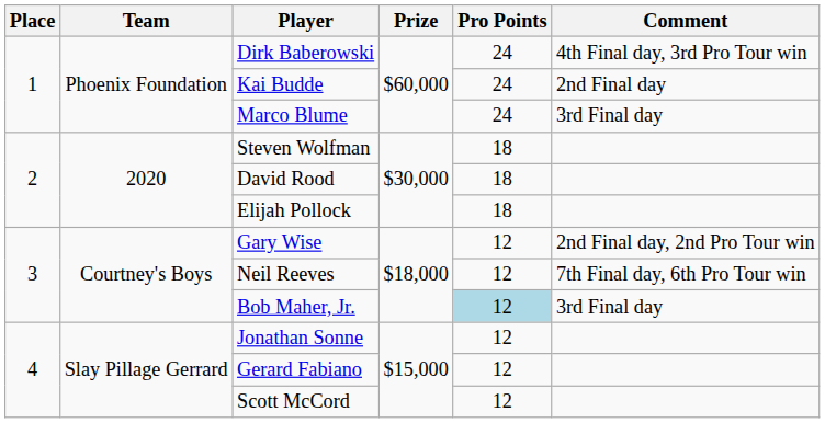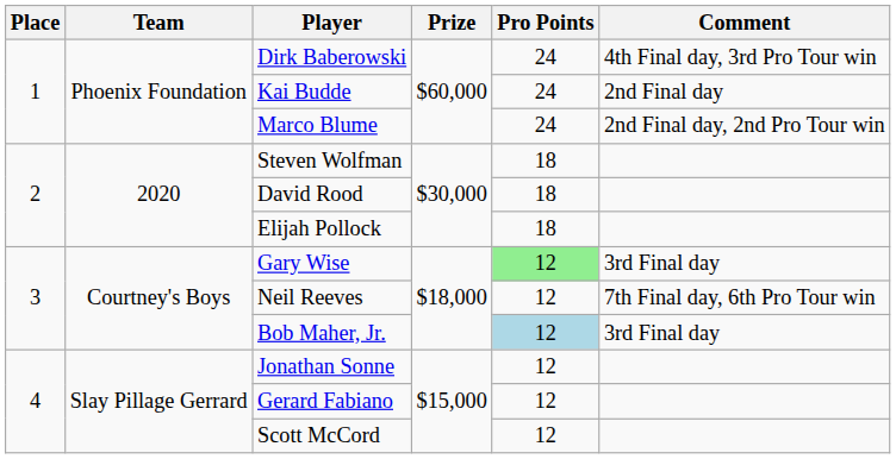Marco Blume | Comment: 3rd Final day -> 2nd Final day, 2nd Pro Tour win
Gary Wise | Pro Points: no background -> lightgreen background
Gary Wise | Comment: 2nd Final day, 2nd Pro Tour win -> 3rd Final day
